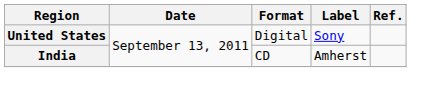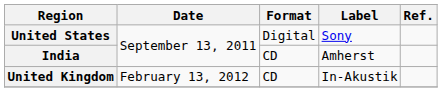+ row: United Kingdom | February 13, 2012 | CD | In-Akustik
